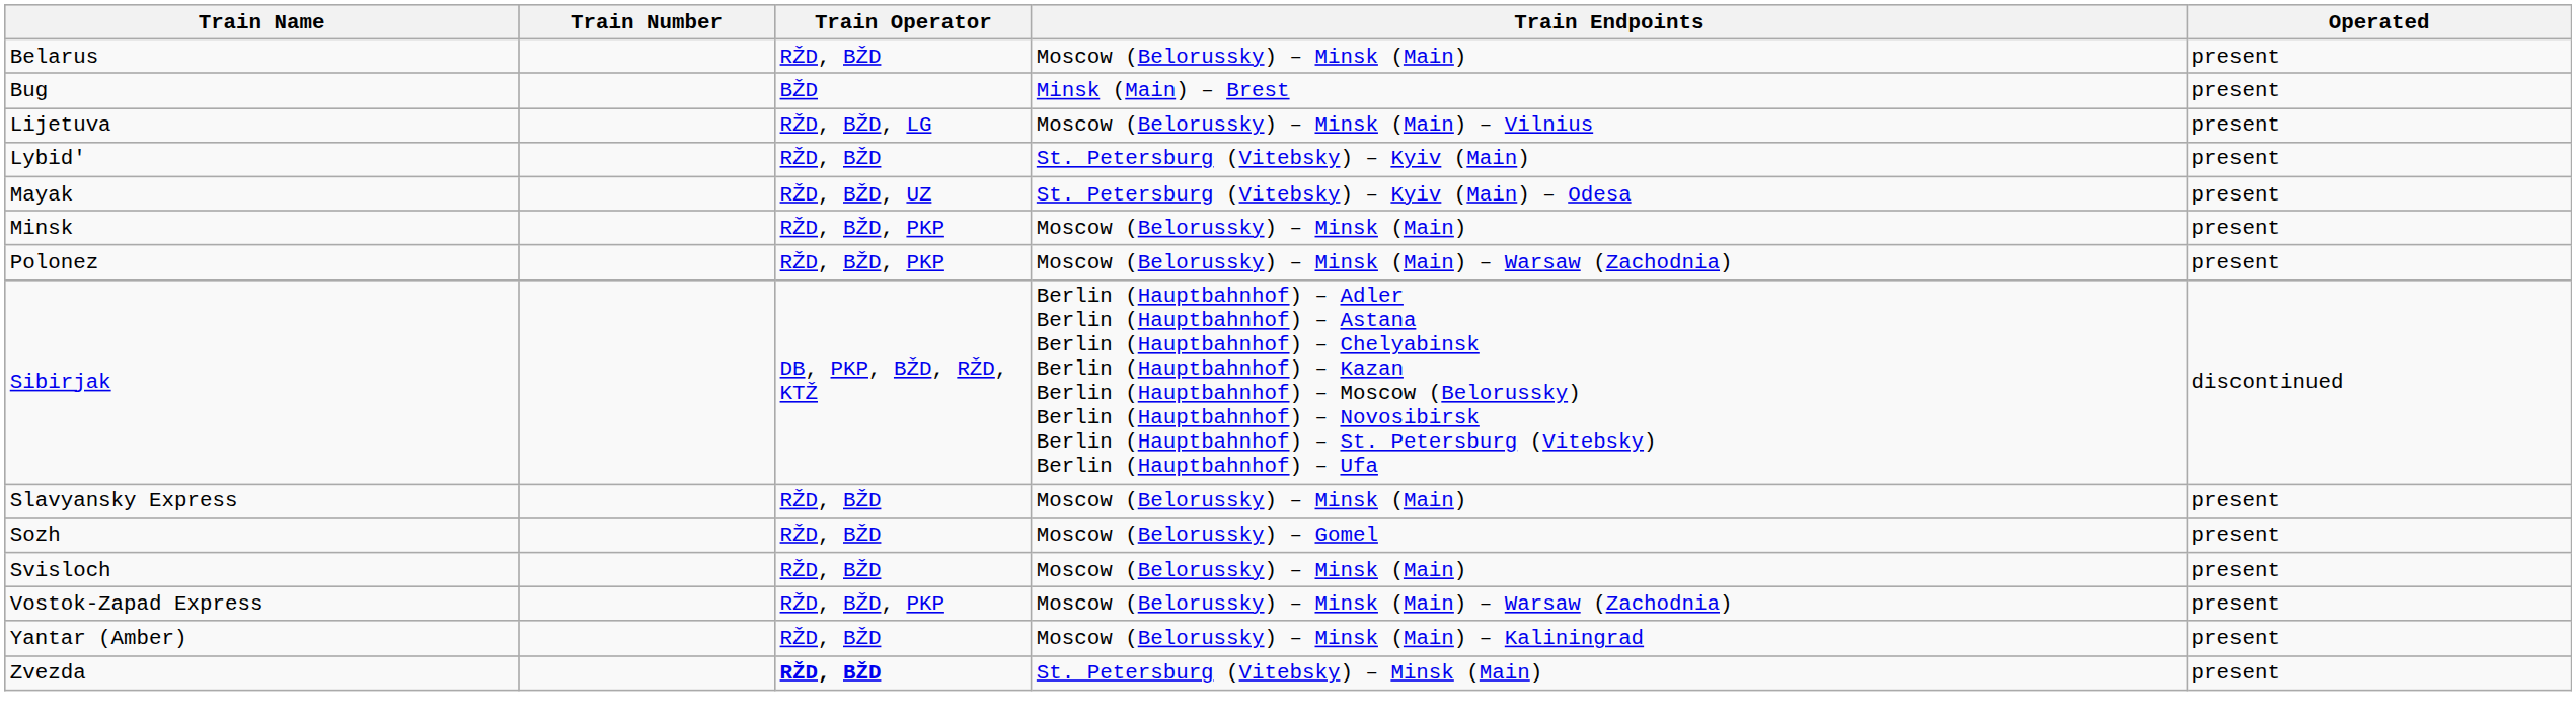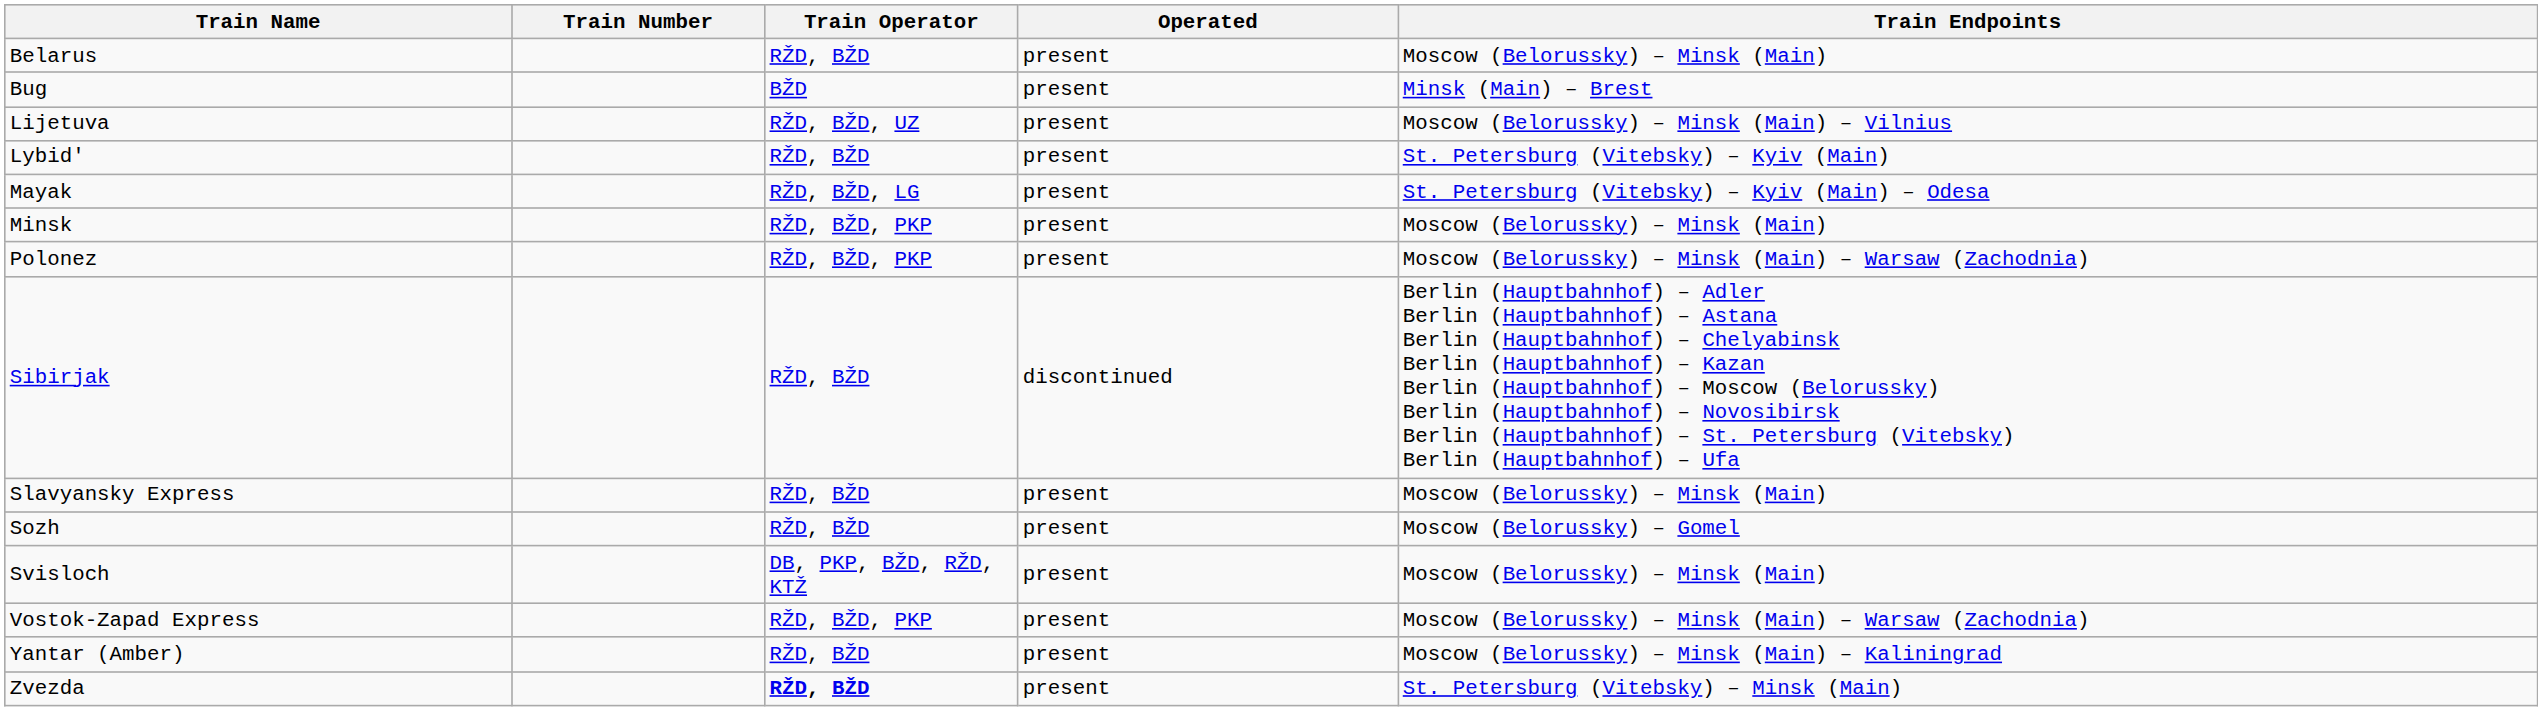columns swapped: Train Endpoints <-> Operated
Lijetuva | Train Operator: RŽD, BŽD, LG -> RŽD, BŽD, UZ
Mayak | Train Operator: RŽD, BŽD, UZ -> RŽD, BŽD, LG
Sibirjak | Train Operator: DB, PKP, BŽD, RŽD, KTŽ -> RŽD, BŽD
Svisloch | Train Operator: RŽD, BŽD -> DB, PKP, BŽD, RŽD, KTŽ
